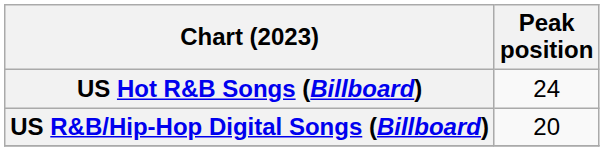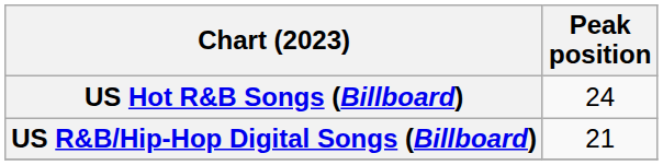US R&B/Hip-Hop Digital Songs (Billboard) | Peak position: 20 -> 21
